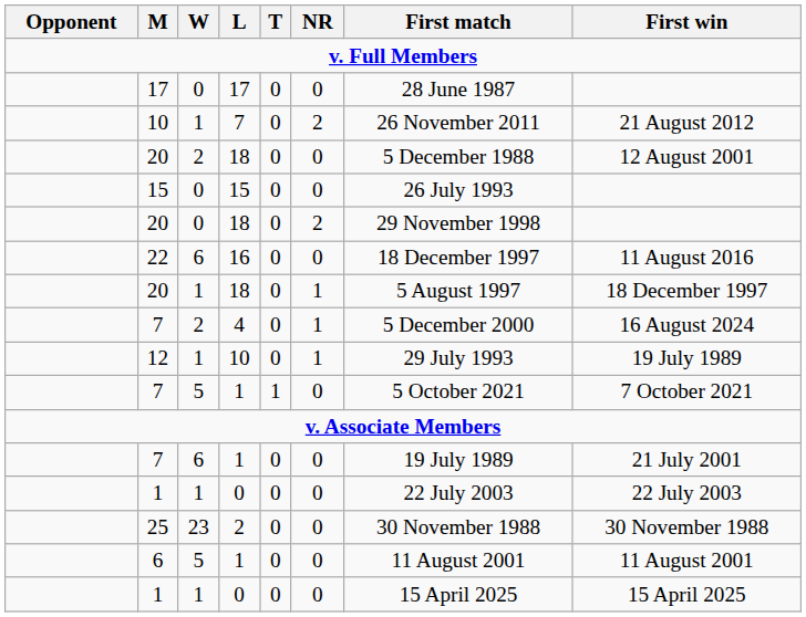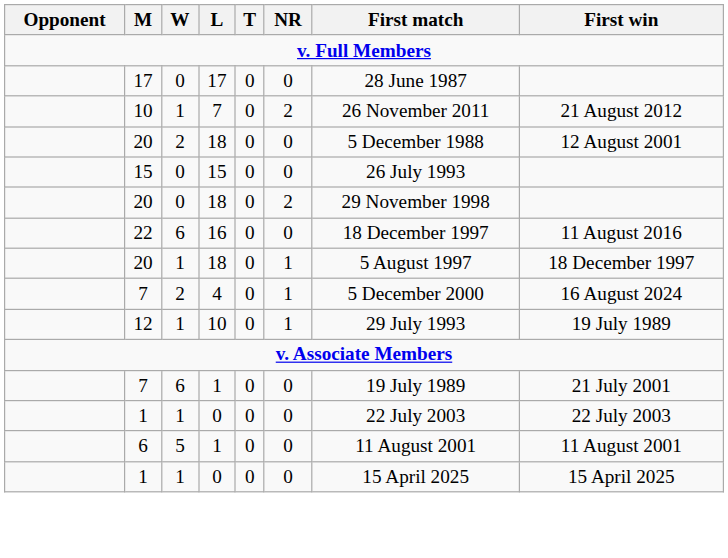- row: 7 | 5 | 1 | 1 | 0 | 5 October 2021 | 7 October 2021
- row: 25 | 23 | 2 | 0 | 0 | 30 November 1988 | 30 November 1988
